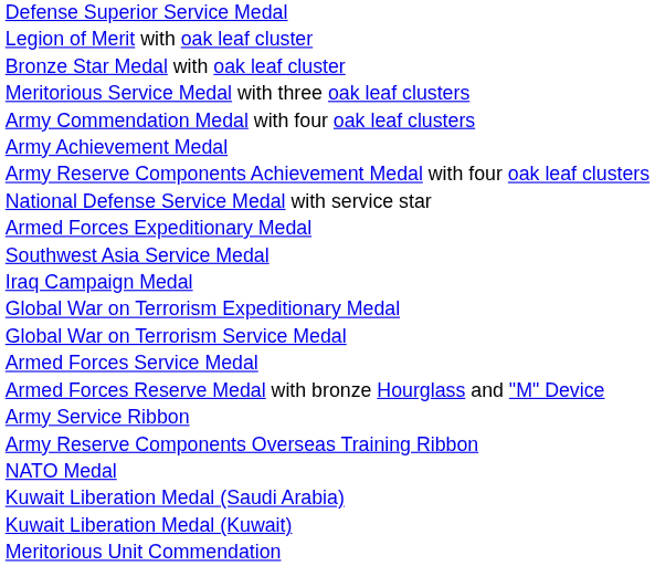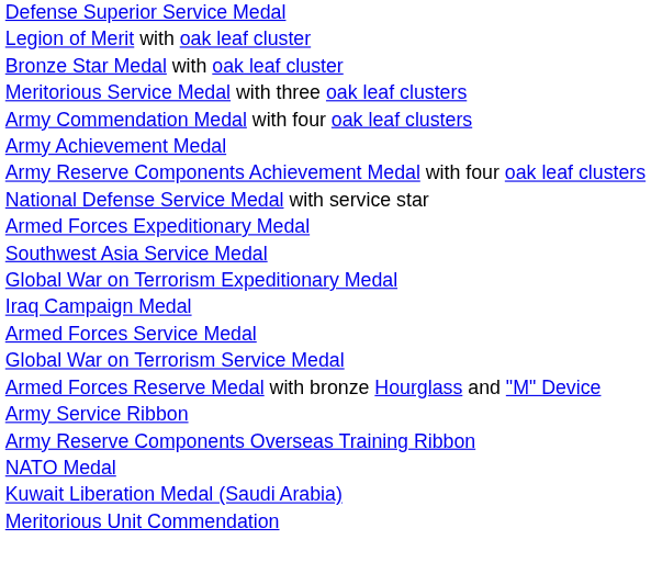rows swapped: Iraq Campaign Medal <-> Global War on Terrorism Expeditionary Medal
rows swapped: Global War on Terrorism Service Medal <-> Armed Forces Service Medal
- row: Kuwait Liberation Medal (Kuwait)
